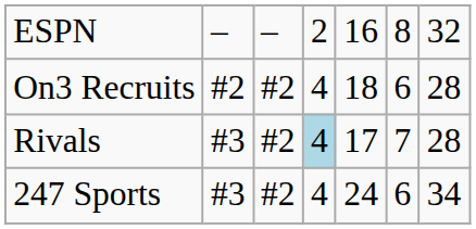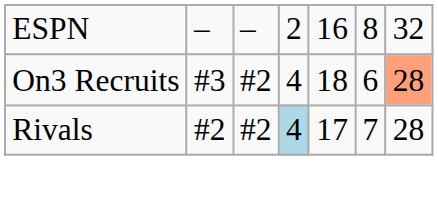On3 Recruits | column 2: #2 -> #3
On3 Recruits | column 7: no background -> lightsalmon background
Rivals | column 2: #3 -> #2
- row: 247 Sports | #3 | #2 | 4 | 24 | 6 | 34
